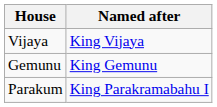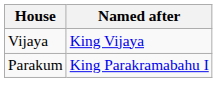- row: Gemunu | King Gemunu
